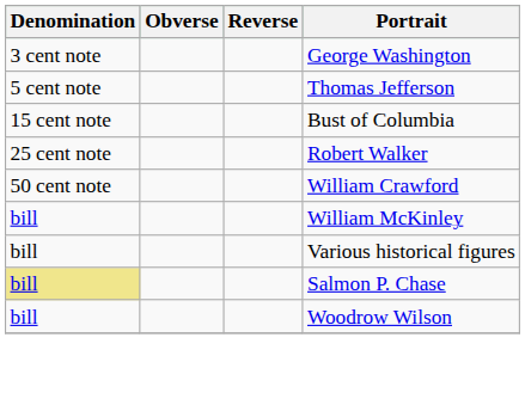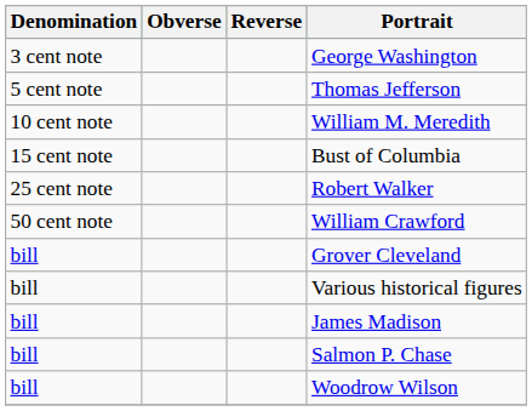+ row: 10 cent note | William M. Meredith
- row: bill | William McKinley
+ row: bill | Grover Cleveland
+ row: bill | James Madison
Salmon P. Chase | Denomination: khaki background -> no background
